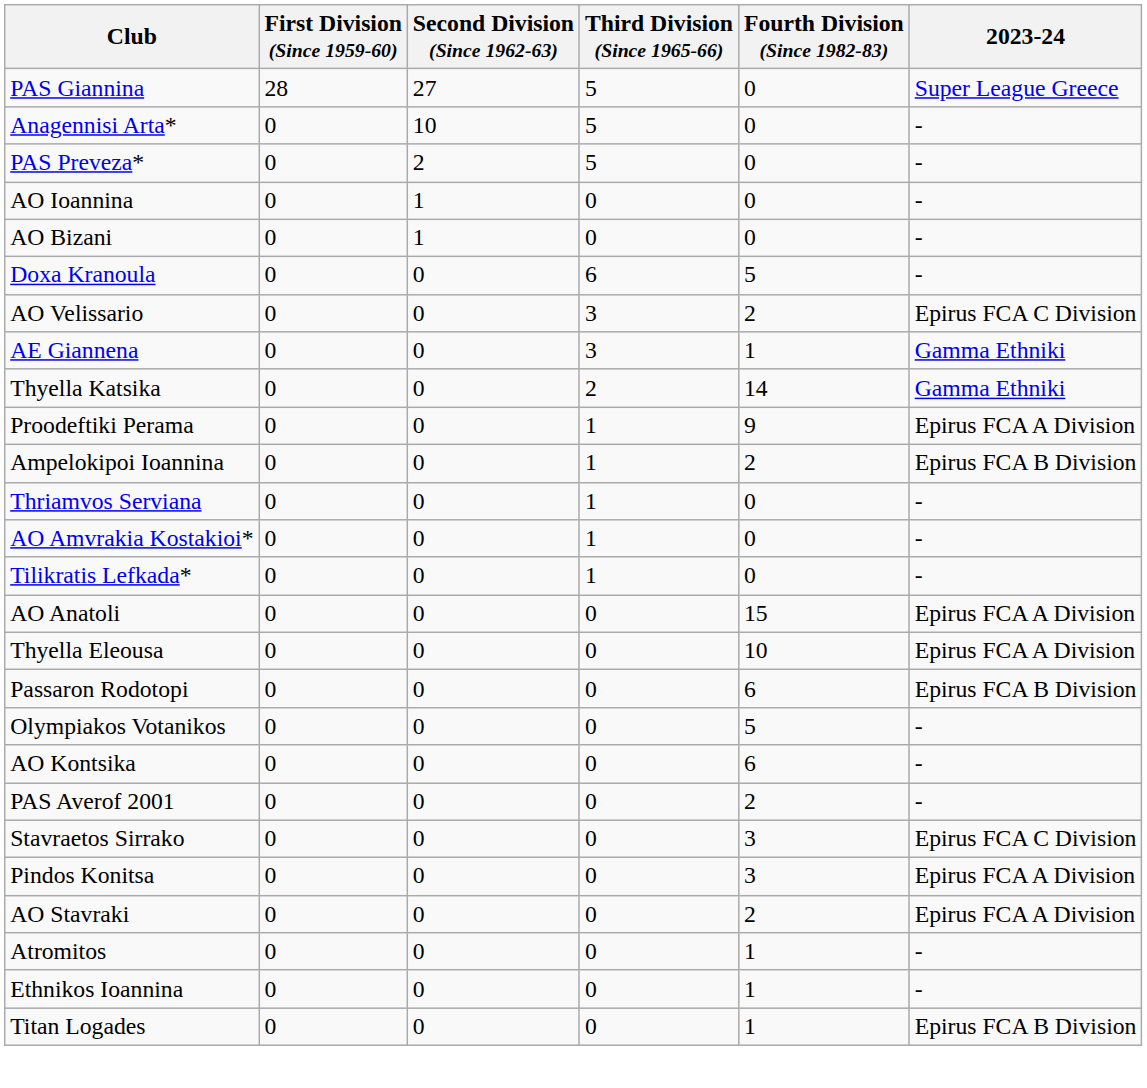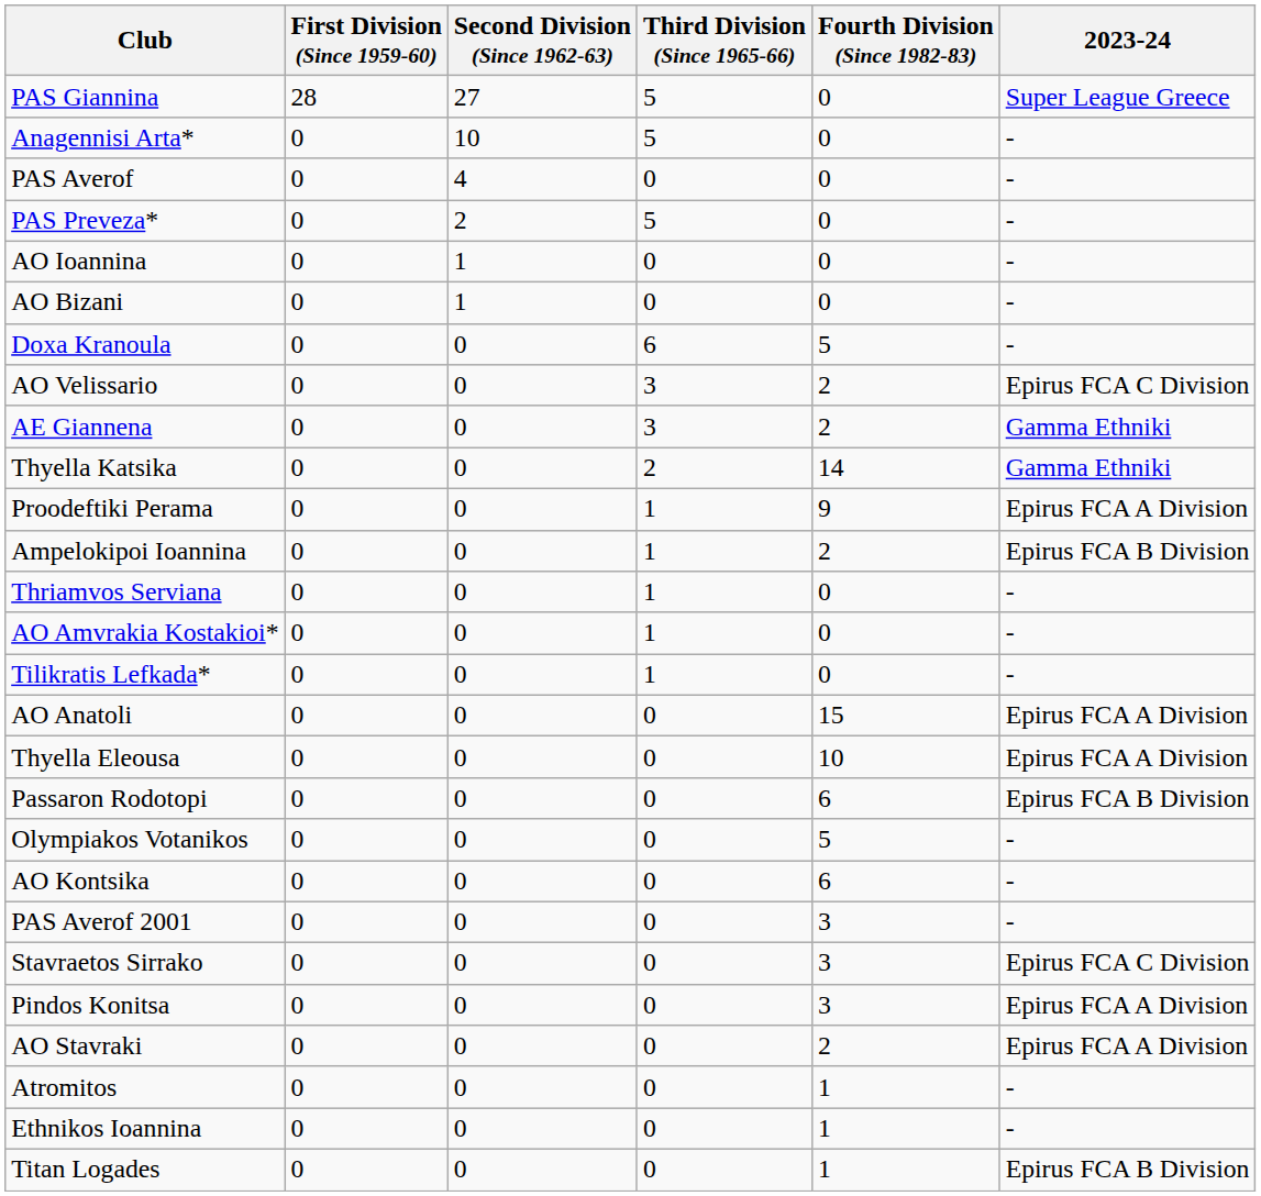+ row: PAS Averof | 0 | 4 | 0 | 0 | -
AE Giannena | Fourth Division (Since 1982-83): 1 -> 2
PAS Averof 2001 | Fourth Division (Since 1982-83): 2 -> 3
